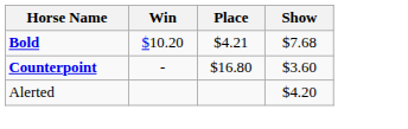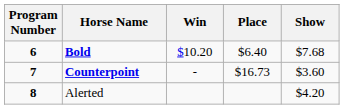+ column: Program Number | 6 | 7 | 8
Bold | Place: $4.21 -> $6.40
Counterpoint | Place: $16.80 -> $16.73
